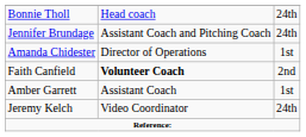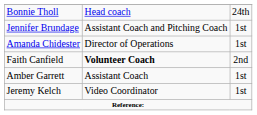Jennifer Brundage | column 3: 24th -> 1st
Jeremy Kelch | column 3: 24th -> 1st
